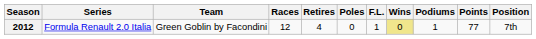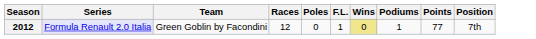- column: Retires | 4
2012 | Series: no background -> lavender background
